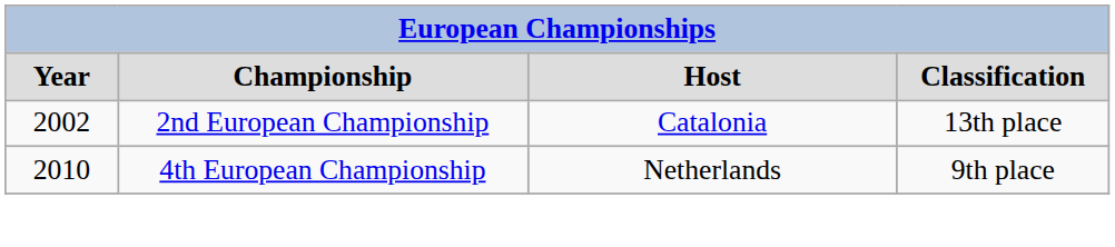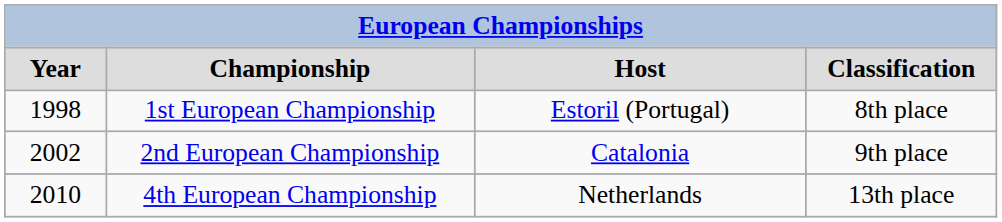+ row: 1998 | 1st European Championship | Estoril (Portugal) | 8th place
2nd European Championship | column 4: 13th place -> 9th place
4th European Championship | column 4: 9th place -> 13th place
